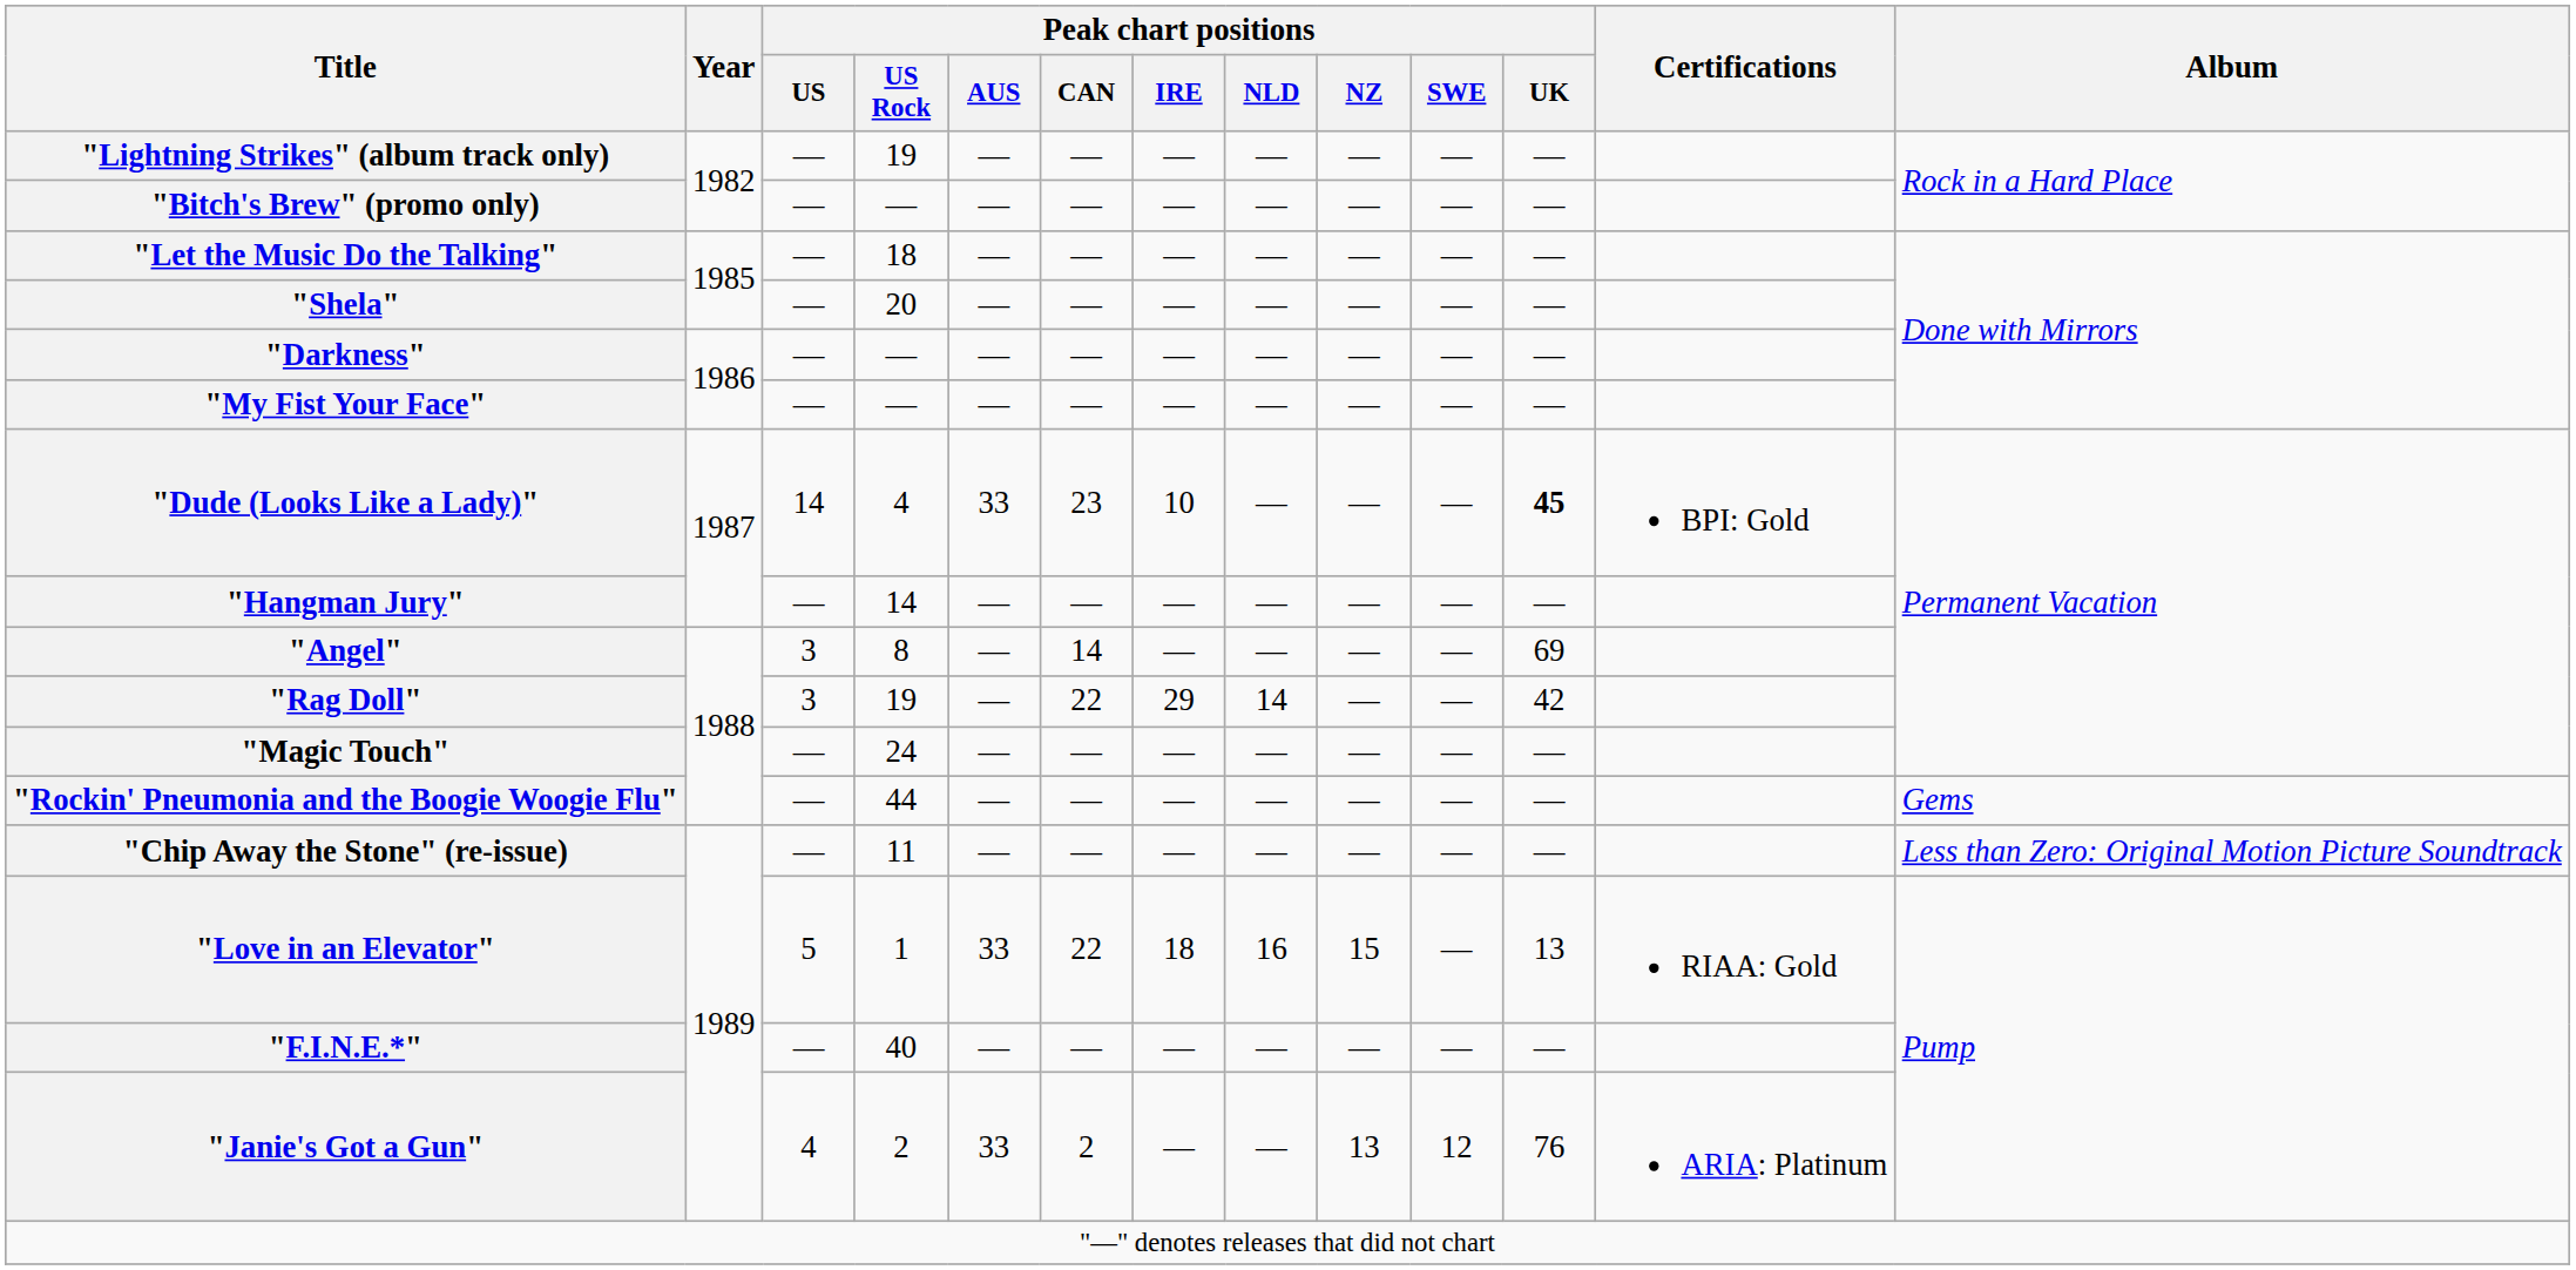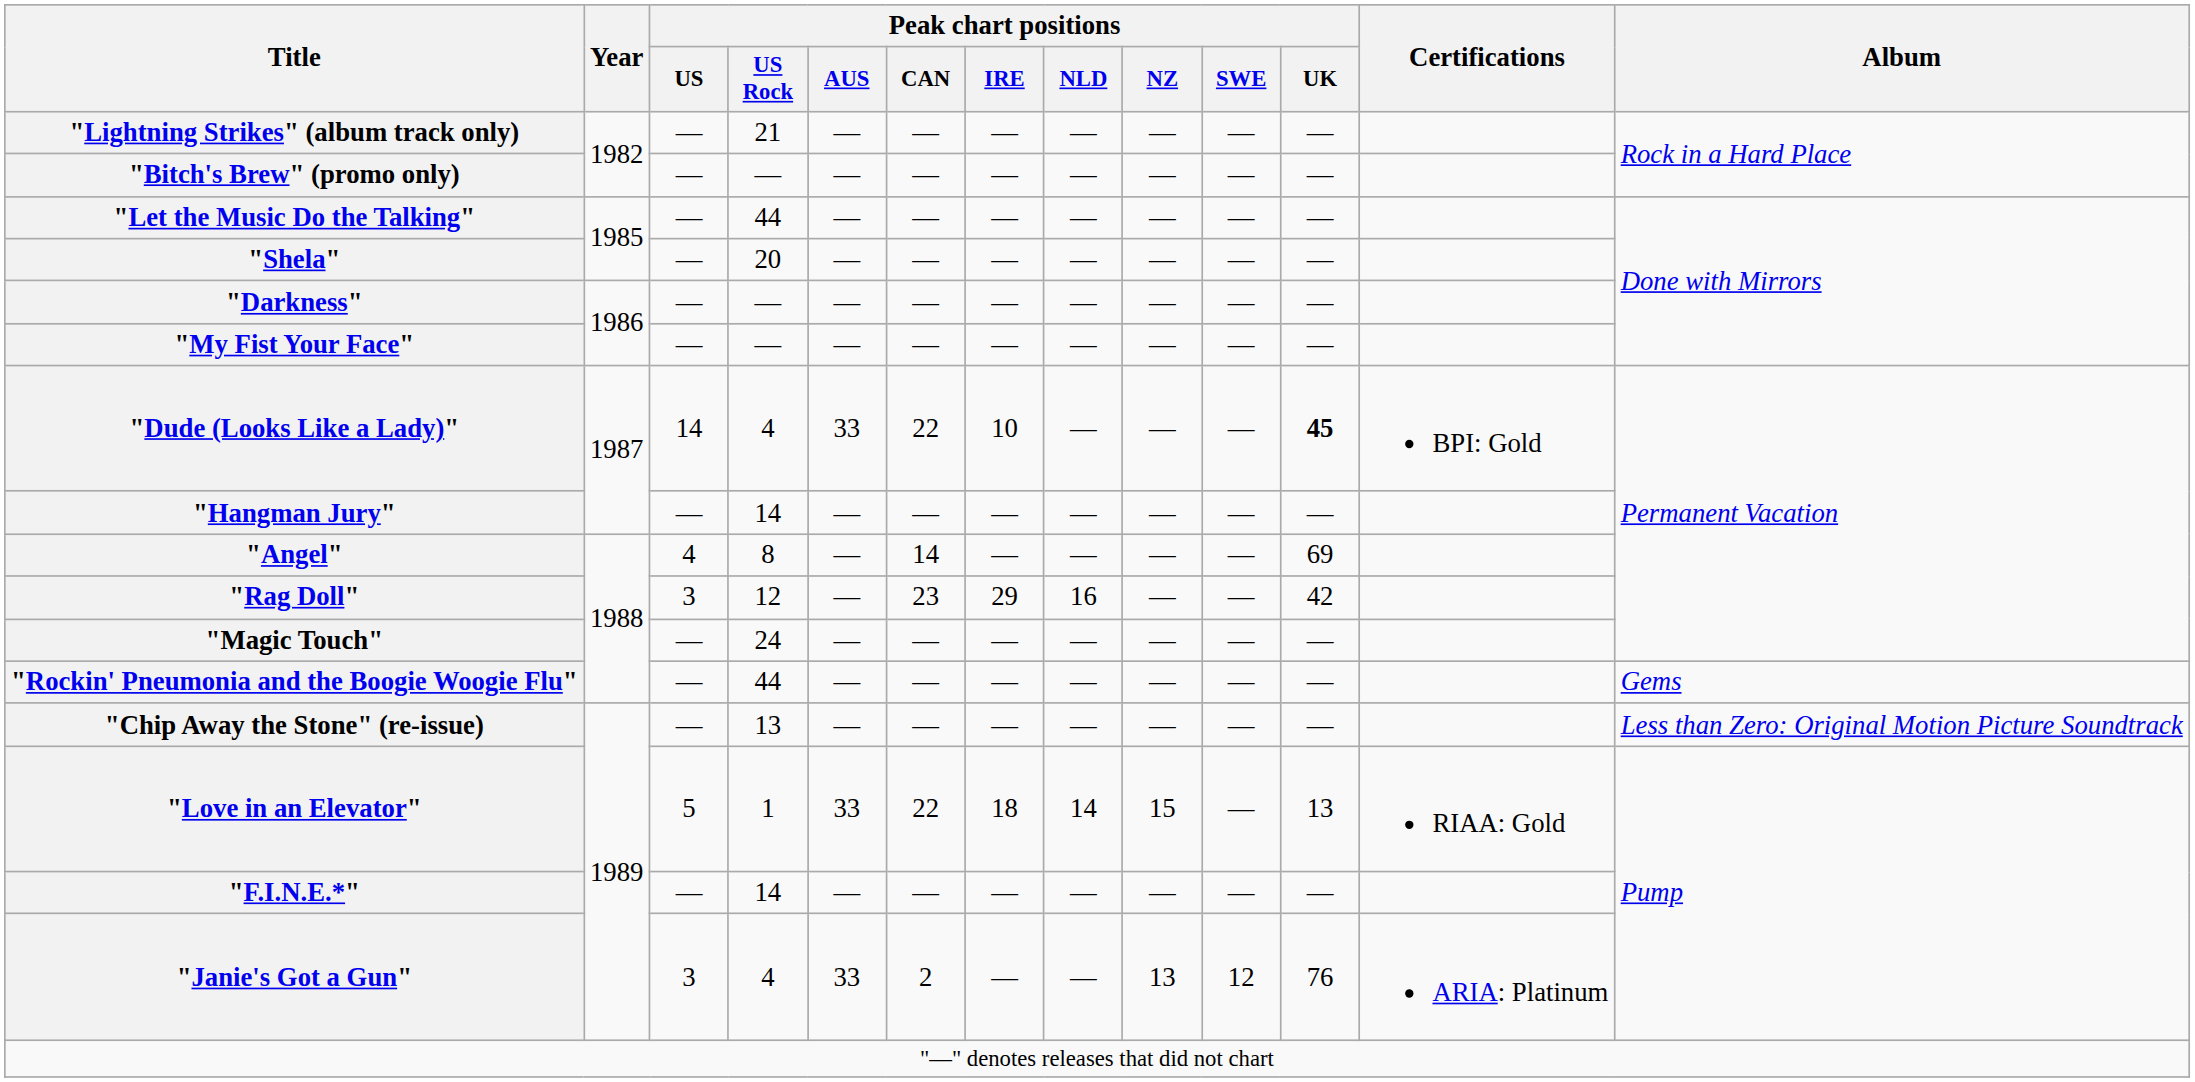"Lightning Strikes" (album track only) | Peak chart positions / US Rock: 19 -> 21
"Let the Music Do the Talking" | Peak chart positions / US Rock: 18 -> 44
"Dude (Looks Like a Lady)" | Peak chart positions / CAN: 23 -> 22
"Angel" | Peak chart positions / US: 3 -> 4
"Rag Doll" | Peak chart positions / US Rock: 19 -> 12
"Rag Doll" | Peak chart positions / CAN: 22 -> 23
"Rag Doll" | Peak chart positions / NLD: 14 -> 16
"Chip Away the Stone" (re-issue) | Peak chart positions / US Rock: 11 -> 13
"Love in an Elevator" | Peak chart positions / NLD: 16 -> 14
"F.I.N.E.*" | Peak chart positions / US Rock: 40 -> 14
"Janie's Got a Gun" | Peak chart positions / US: 4 -> 3
"Janie's Got a Gun" | Peak chart positions / US Rock: 2 -> 4
